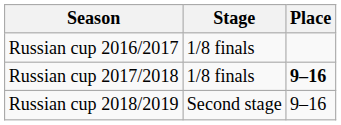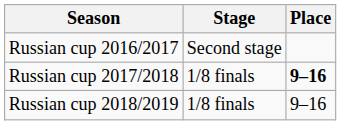Russian cup 2016/2017 | Stage: 1/8 finals -> Second stage
Russian cup 2018/2019 | Stage: Second stage -> 1/8 finals
